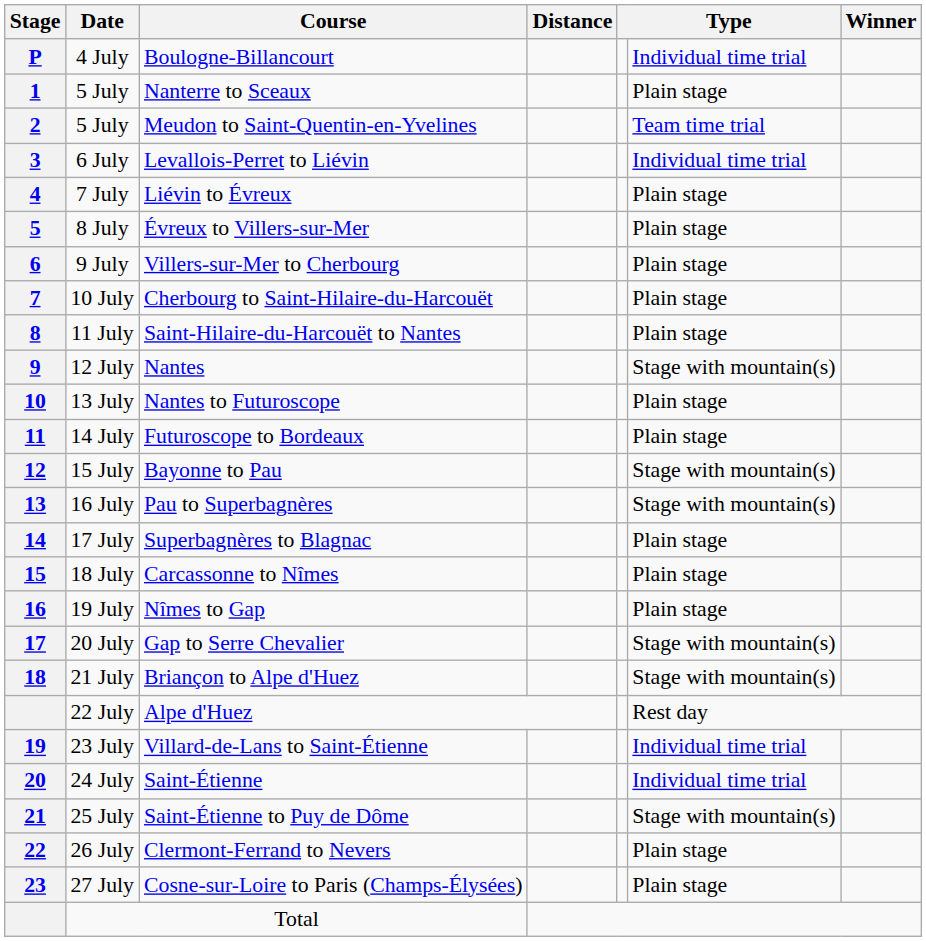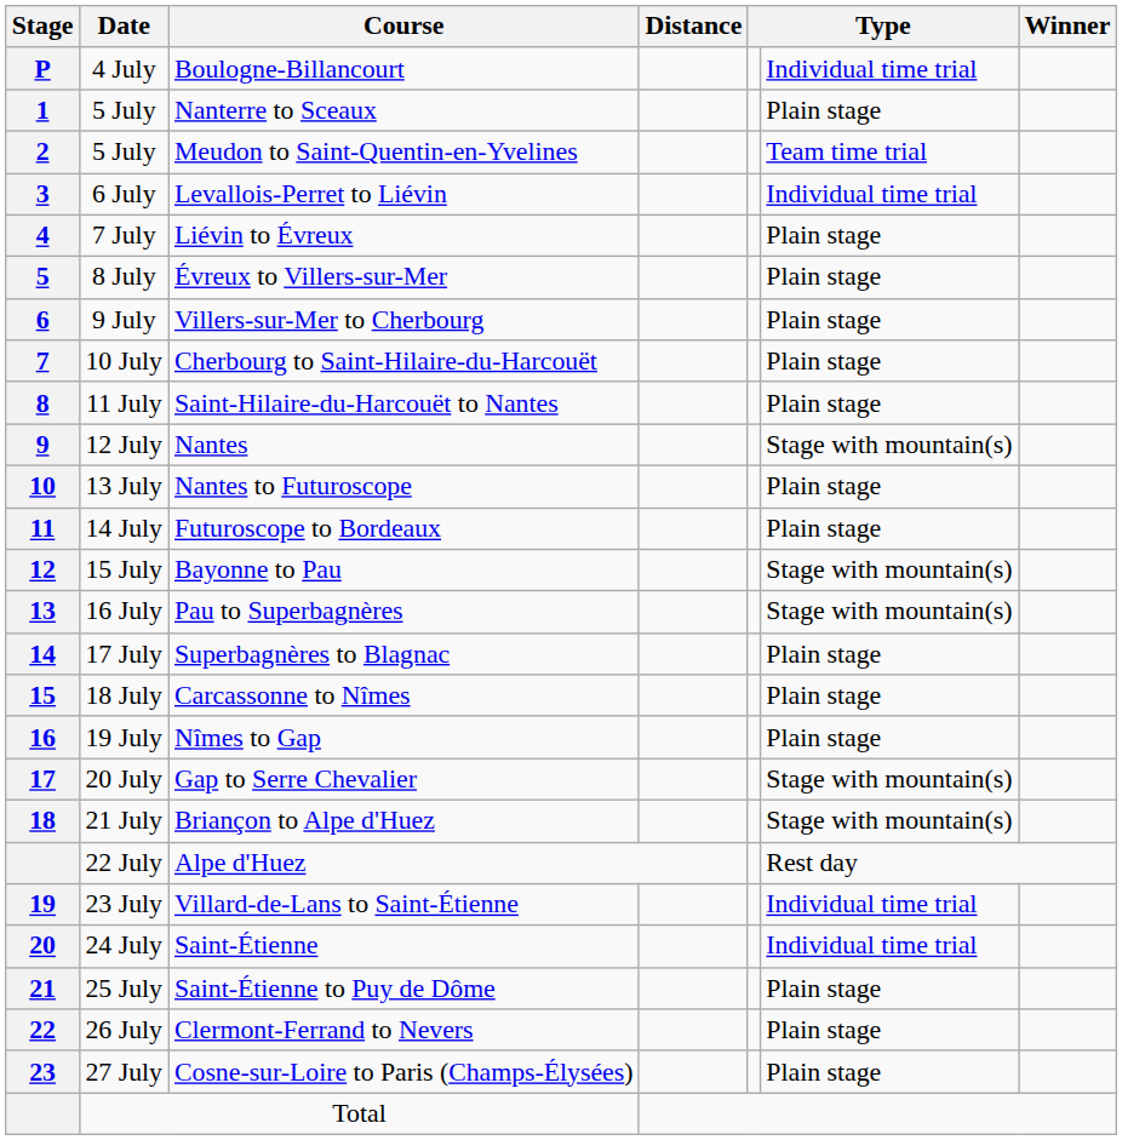Saint-Étienne to Puy de Dôme | column 6: Stage with mountain(s) -> Plain stage
